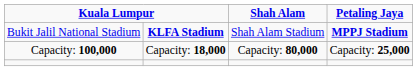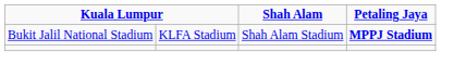Bukit Jalil National Stadium | column 2: bold -> normal
- row: Capacity: 100,000 | Capacity: 18,000 | Capacity: 80,000 | Capacity: 25,000
